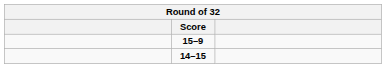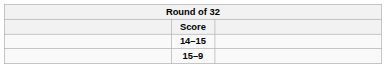rows swapped: 14–15 <-> 15–9
